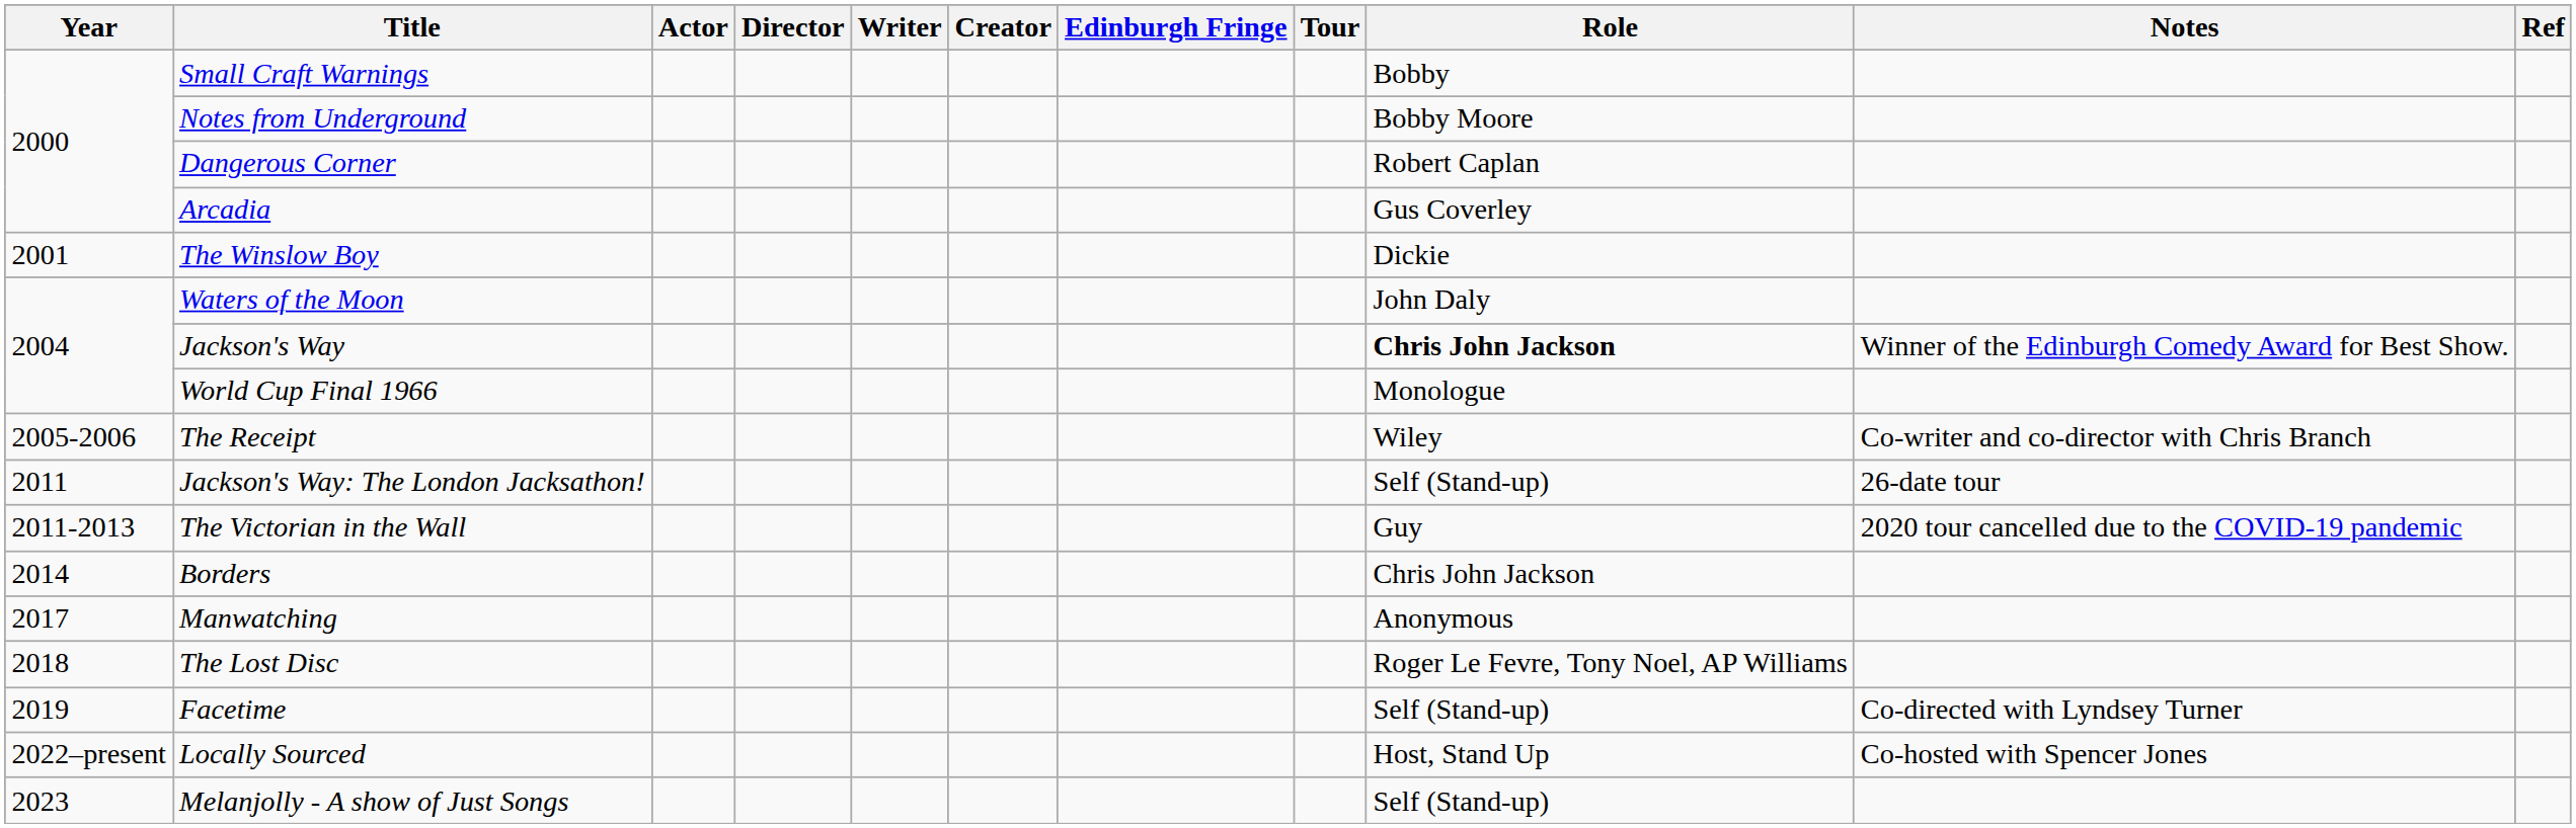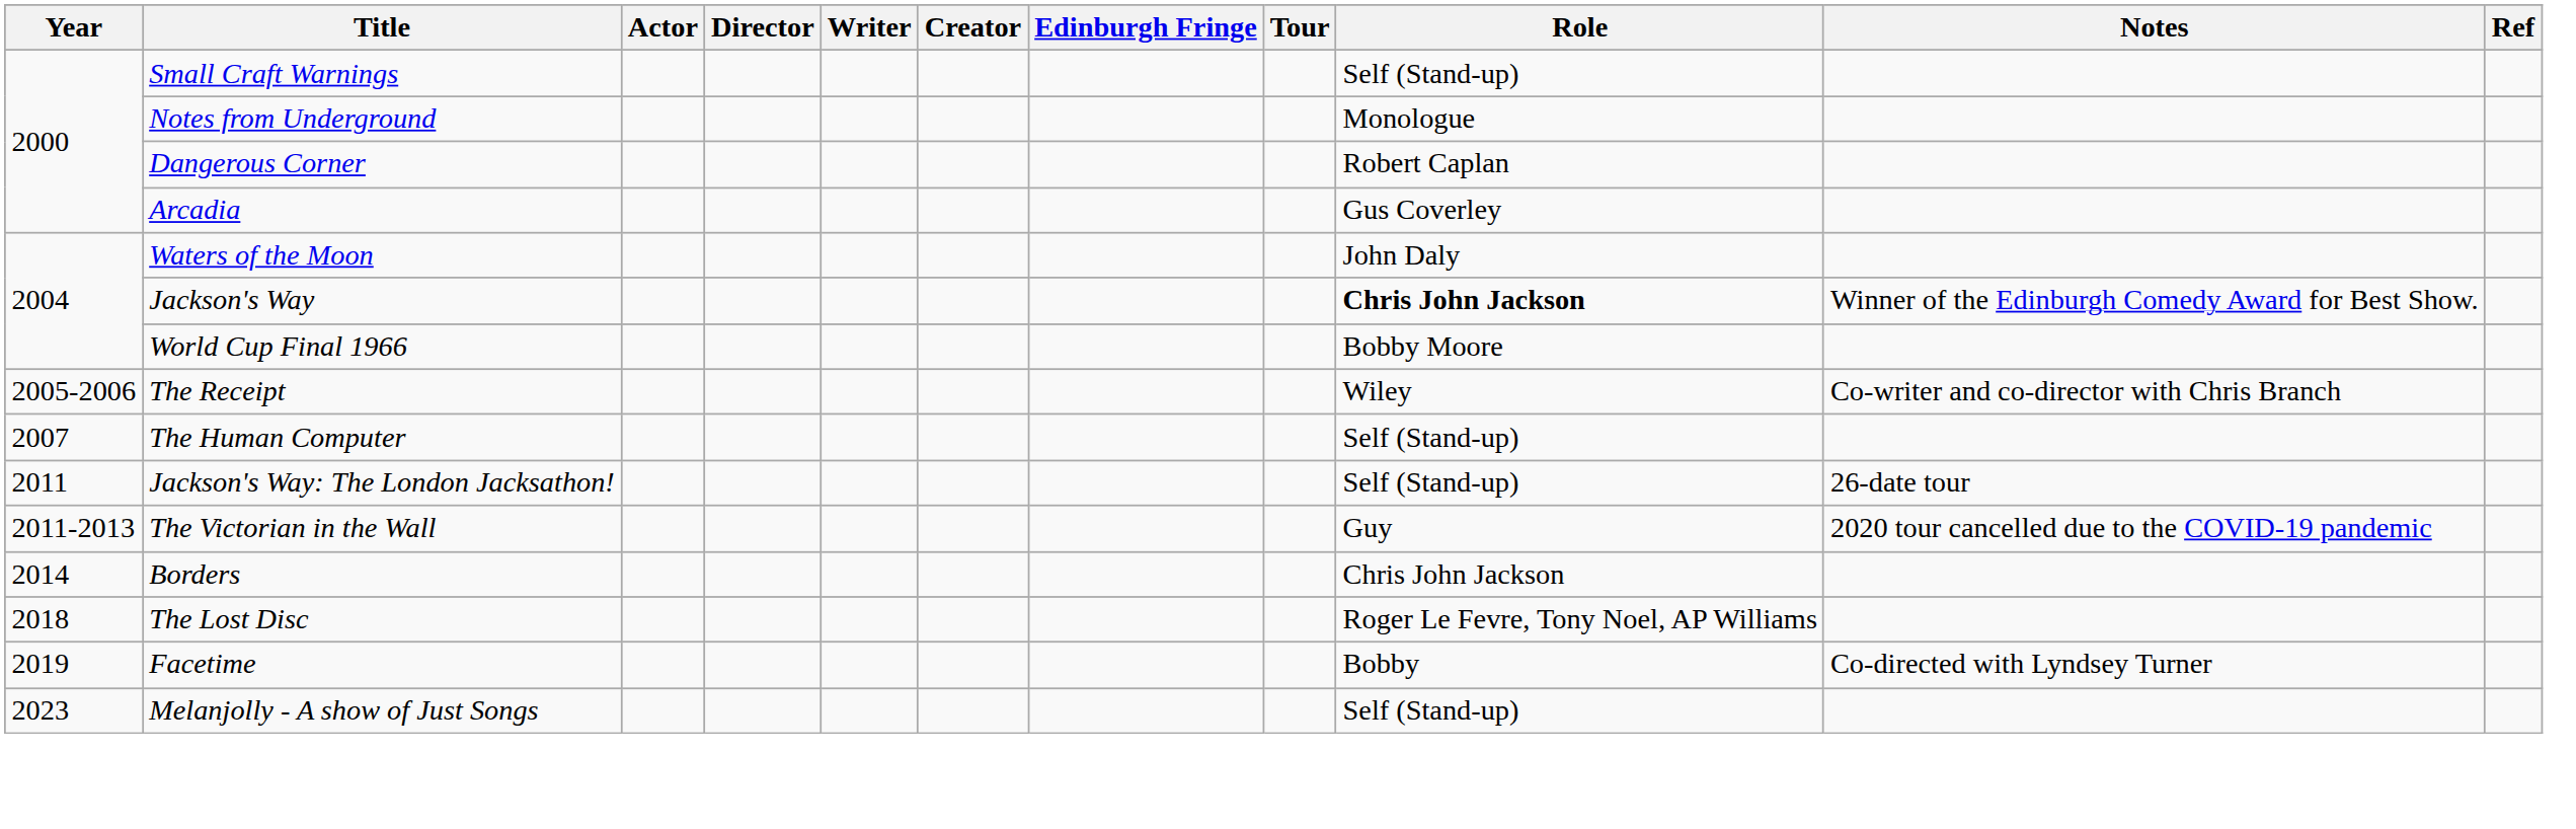Small Craft Warnings | Role: Bobby -> Self (Stand-up)
Notes from Underground | Role: Bobby Moore -> Monologue
- row: 2001 | The Winslow Boy | Dickie
World Cup Final 1966 | Role: Monologue -> Bobby Moore
+ row: 2007 | The Human Computer | Self (Stand-up)
- row: 2017 | Manwatching | Anonymous
Facetime | Role: Self (Stand-up) -> Bobby
- row: 2022–present | Locally Sourced | Host, Stand Up | Co-hosted with Spencer Jones
